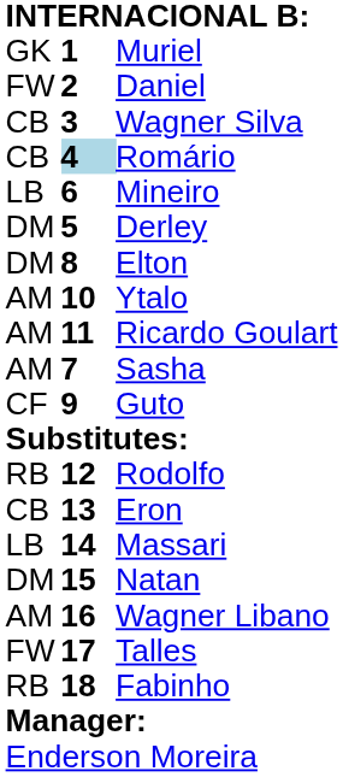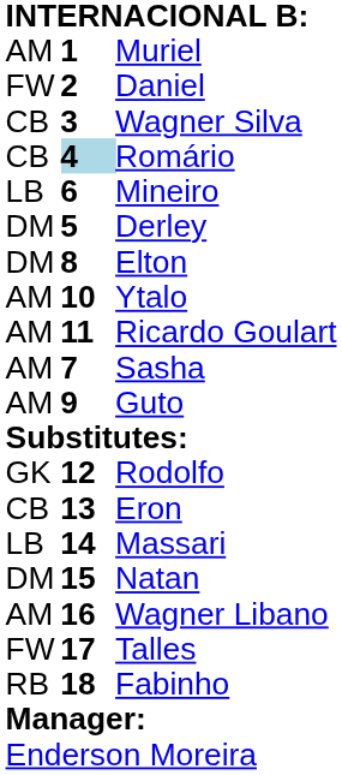Muriel | column 1: GK -> AM
Guto | column 1: CF -> AM
Rodolfo | column 1: RB -> GK
